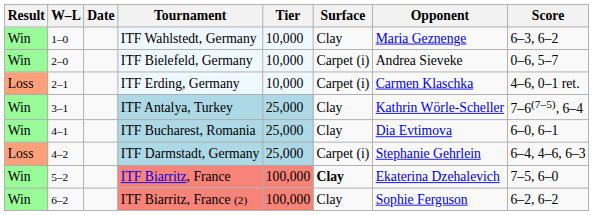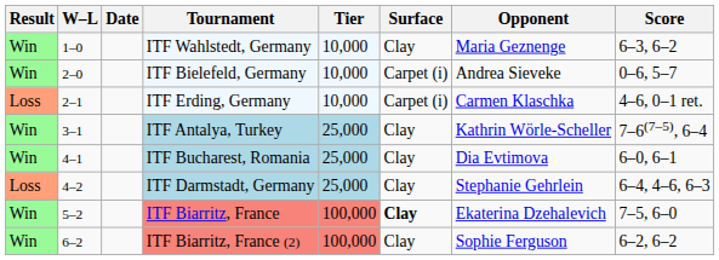ITF Darmstadt, Germany | Surface: Carpet (i) -> Clay
